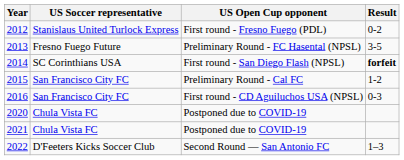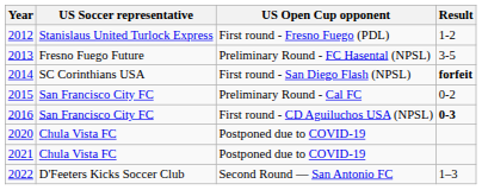2012 | Result: 0-2 -> 1-2
2015 | Result: 1-2 -> 0-2
2016 | Result: normal -> bold
